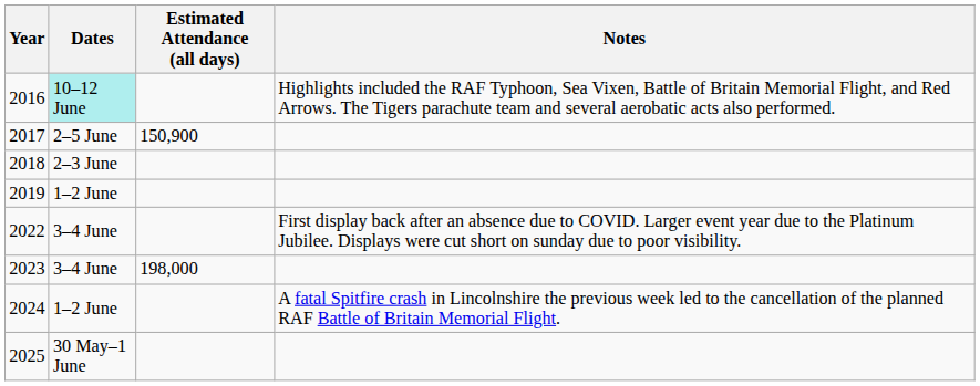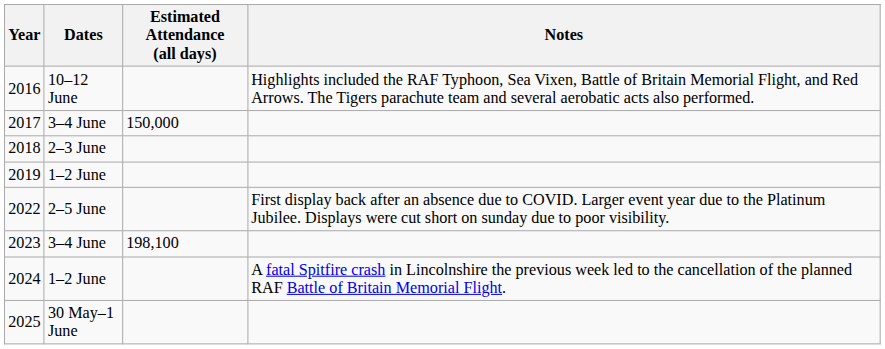2016 | Dates: paleturquoise background -> no background
2017 | Dates: 2–5 June -> 3–4 June
2017 | Estimated Attendance (all days): 150,900 -> 150,000
2022 | Dates: 3–4 June -> 2–5 June
2023 | Estimated Attendance (all days): 198,000 -> 198,100
